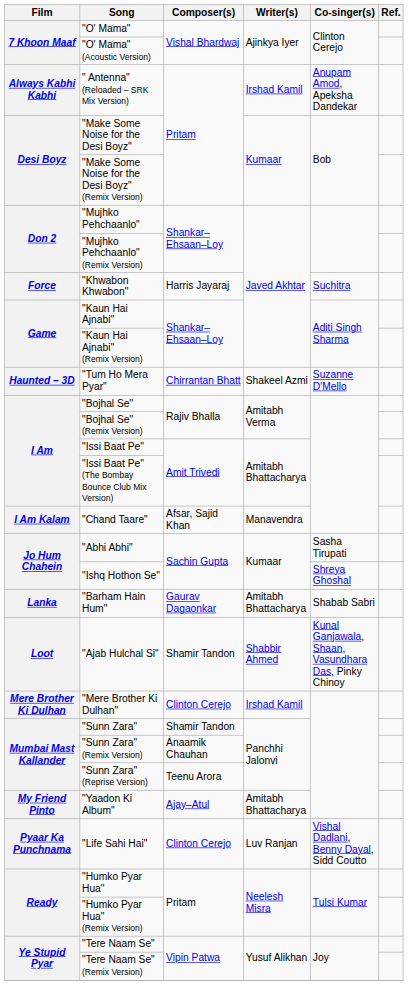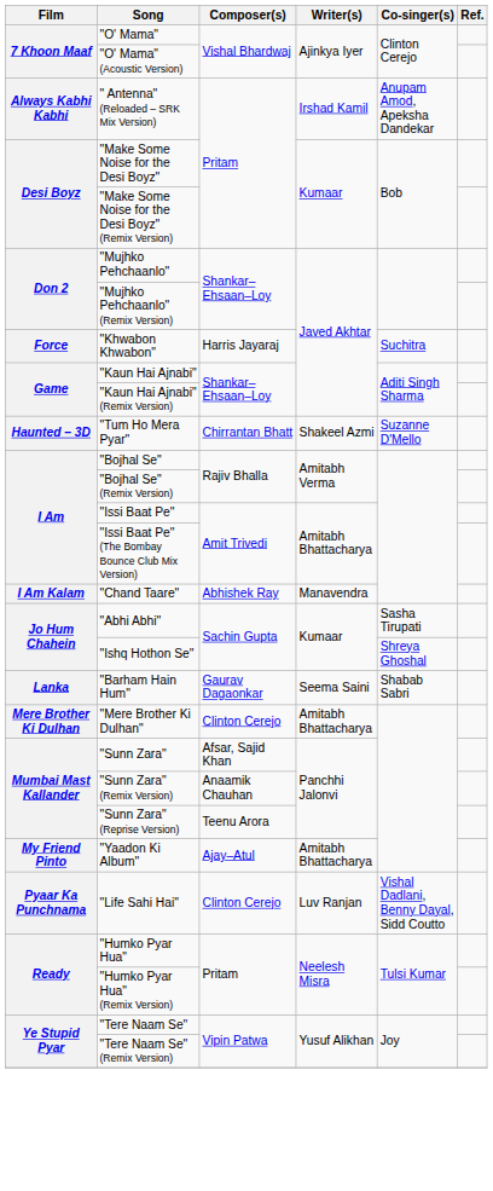"Chand Taare" | Composer(s): Afsar, Sajid Khan -> Abhishek Ray
"Barham Hain Hum" | Writer(s): Amitabh Bhattacharya -> Seema Saini
- row: Loot | "Ajab Hulchal Si" | Shamir Tandon | Shabbir Ahmed | Kunal Ganjawala, Shaan, Vasundhara Das, Pinky Chinoy
"Mere Brother Ki Dulhan" | Writer(s): Irshad Kamil -> Amitabh Bhattacharya
"Sunn Zara" | Composer(s): Shamir Tandon -> Afsar, Sajid Khan
